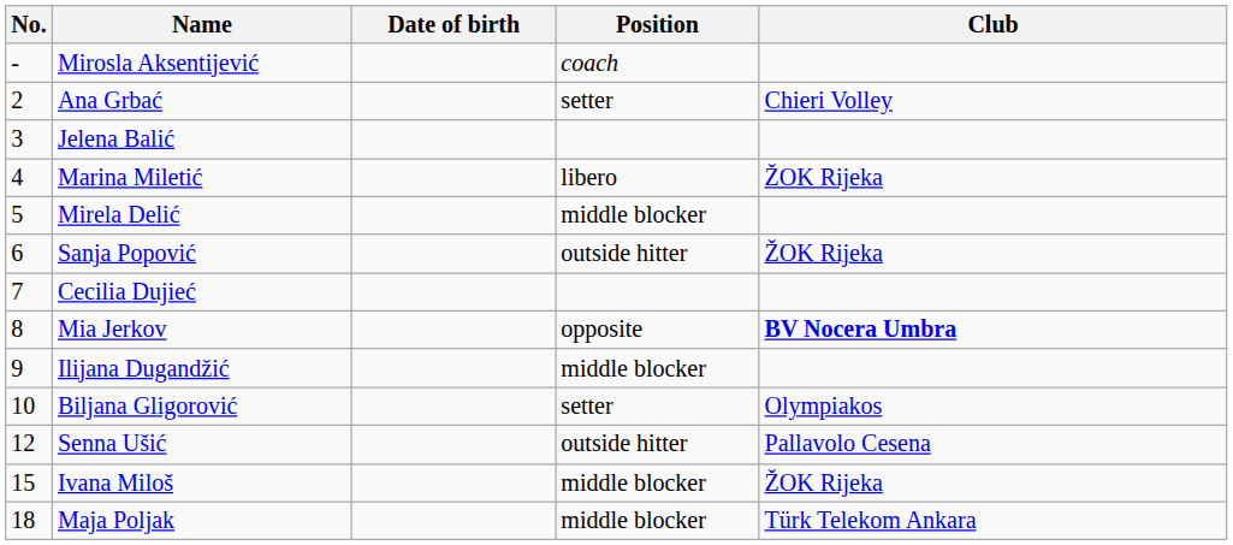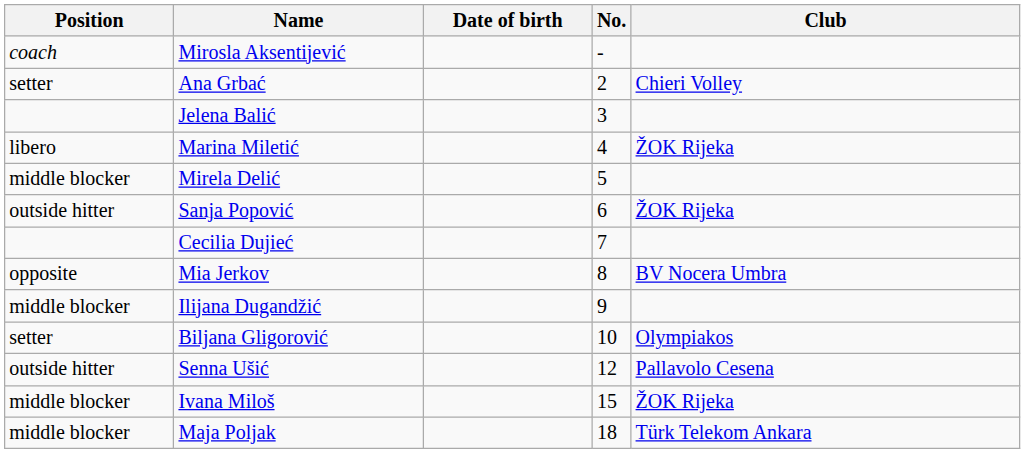columns swapped: No. <-> Position
Mia Jerkov | Club: bold -> normal
